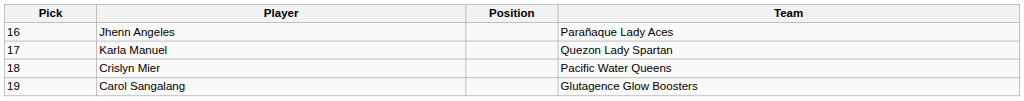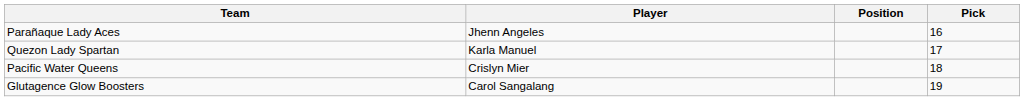columns swapped: Pick <-> Team
